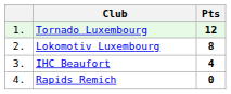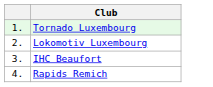- column: Pts | 12 | 8 | 4 | 0
